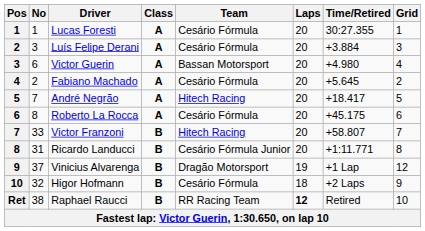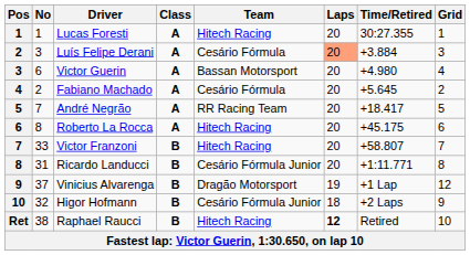Lucas Foresti | Team: Cesário Fórmula -> Hitech Racing
Luís Felipe Derani | Laps: no background -> lightsalmon background
André Negrão | Team: Hitech Racing -> RR Racing Team
Roberto La Rocca | Team: Cesário Fórmula -> Hitech Racing
Higor Hofmann | Team: Cesário Fórmula -> Cesário Fórmula Junior
Raphael Raucci | Team: RR Racing Team -> Hitech Racing
